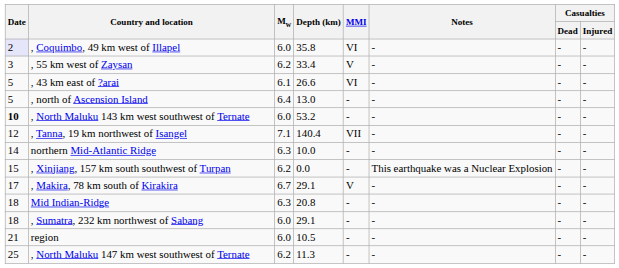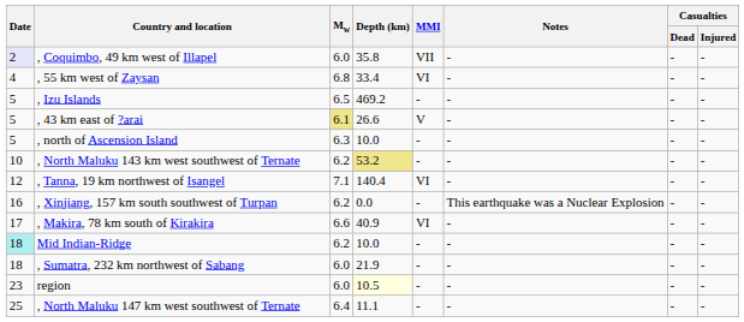, Coquimbo, 49 km west of Illapel | MMI: VI -> VII
, 55 km west of Zaysan | Date: 3 -> 4
, 55 km west of Zaysan | Mw: 6.2 -> 6.8
, 55 km west of Zaysan | MMI: V -> VI
+ row: 5 | , Izu Islands | 6.5 | 469.2 | - | - | - | -
, 43 km east of ?arai | Mw: no background -> khaki background
, 43 km east of ?arai | MMI: VI -> V
, north of Ascension Island | Mw: 6.4 -> 6.3
, north of Ascension Island | Depth (km): 13.0 -> 10.0
, North Maluku 143 km west southwest of Ternate | Date: bold -> normal
, North Maluku 143 km west southwest of Ternate | Mw: 6.0 -> 6.2
, North Maluku 143 km west southwest of Ternate | Depth (km): no background -> khaki background
, Tanna, 19 km northwest of Isangel | MMI: VII -> VI
- row: 14 | northern Mid-Atlantic Ridge | 6.3 | 10.0 | - | - | - | -
, Xinjiang, 157 km south southwest of Turpan | Date: 15 -> 16
, Makira, 78 km south of Kirakira | Mw: 6.7 -> 6.6
, Makira, 78 km south of Kirakira | Depth (km): 29.1 -> 40.9
, Makira, 78 km south of Kirakira | MMI: V -> VI
Mid Indian-Ridge | Date: no background -> paleturquoise background
Mid Indian-Ridge | Mw: 6.3 -> 6.2
Mid Indian-Ridge | Depth (km): 20.8 -> 10.0
, Sumatra, 232 km northwest of Sabang | Depth (km): 29.1 -> 21.9
region | Date: 21 -> 23
region | Depth (km): no background -> lightyellow background
, North Maluku 147 km west southwest of Ternate | Mw: 6.2 -> 6.4
, North Maluku 147 km west southwest of Ternate | Depth (km): 11.3 -> 11.1
